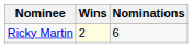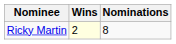Ricky Martin | Nominations: 6 -> 8
